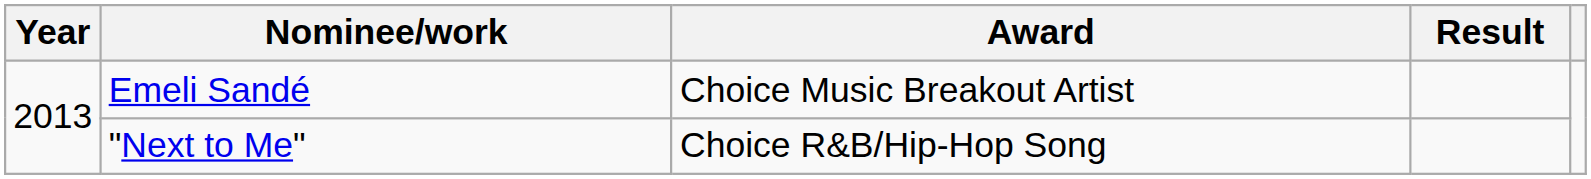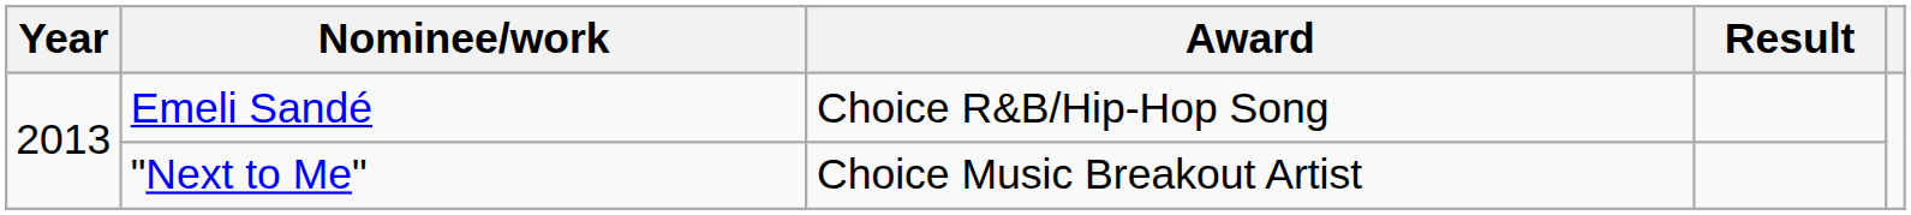Emeli Sandé | Award: Choice Music Breakout Artist -> Choice R&B/Hip-Hop Song
"Next to Me" | Award: Choice R&B/Hip-Hop Song -> Choice Music Breakout Artist
